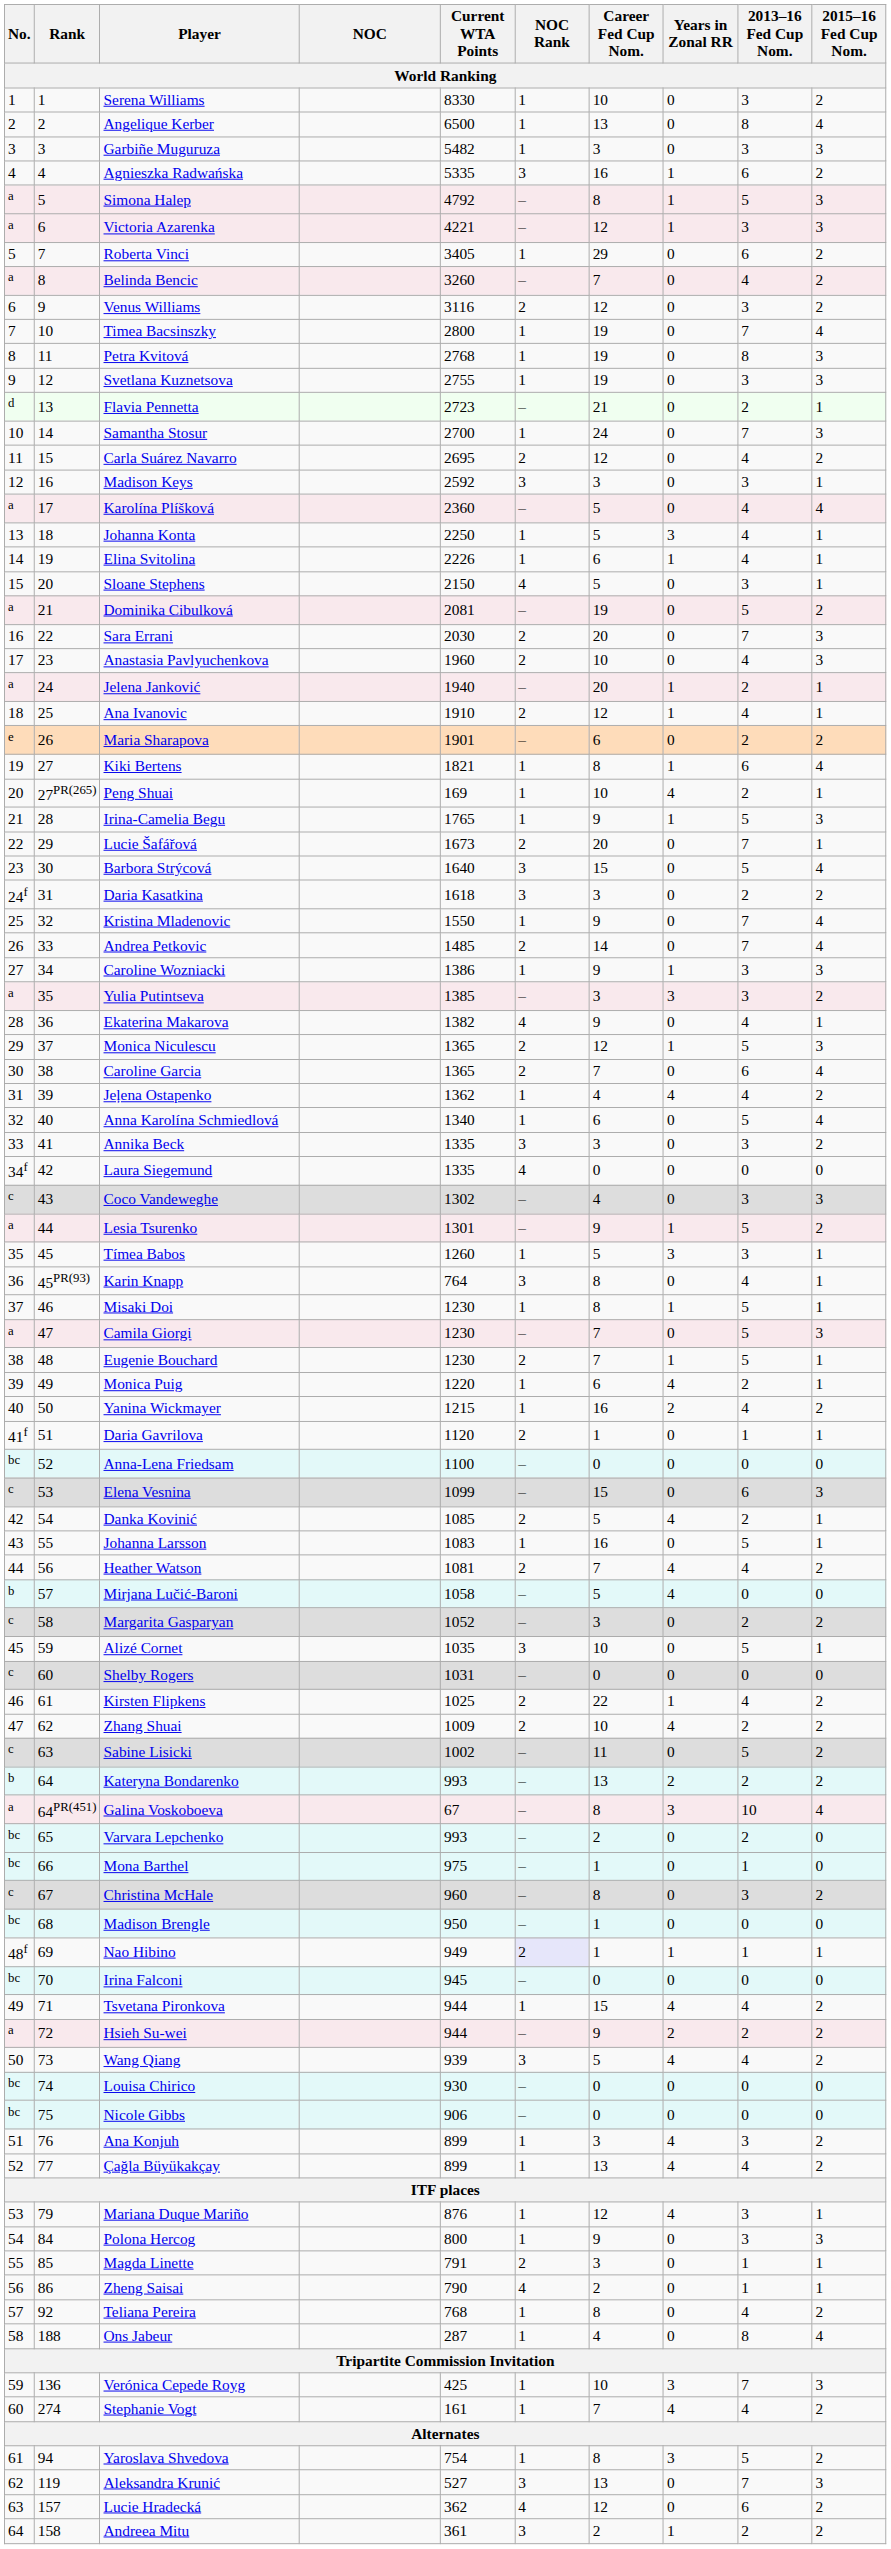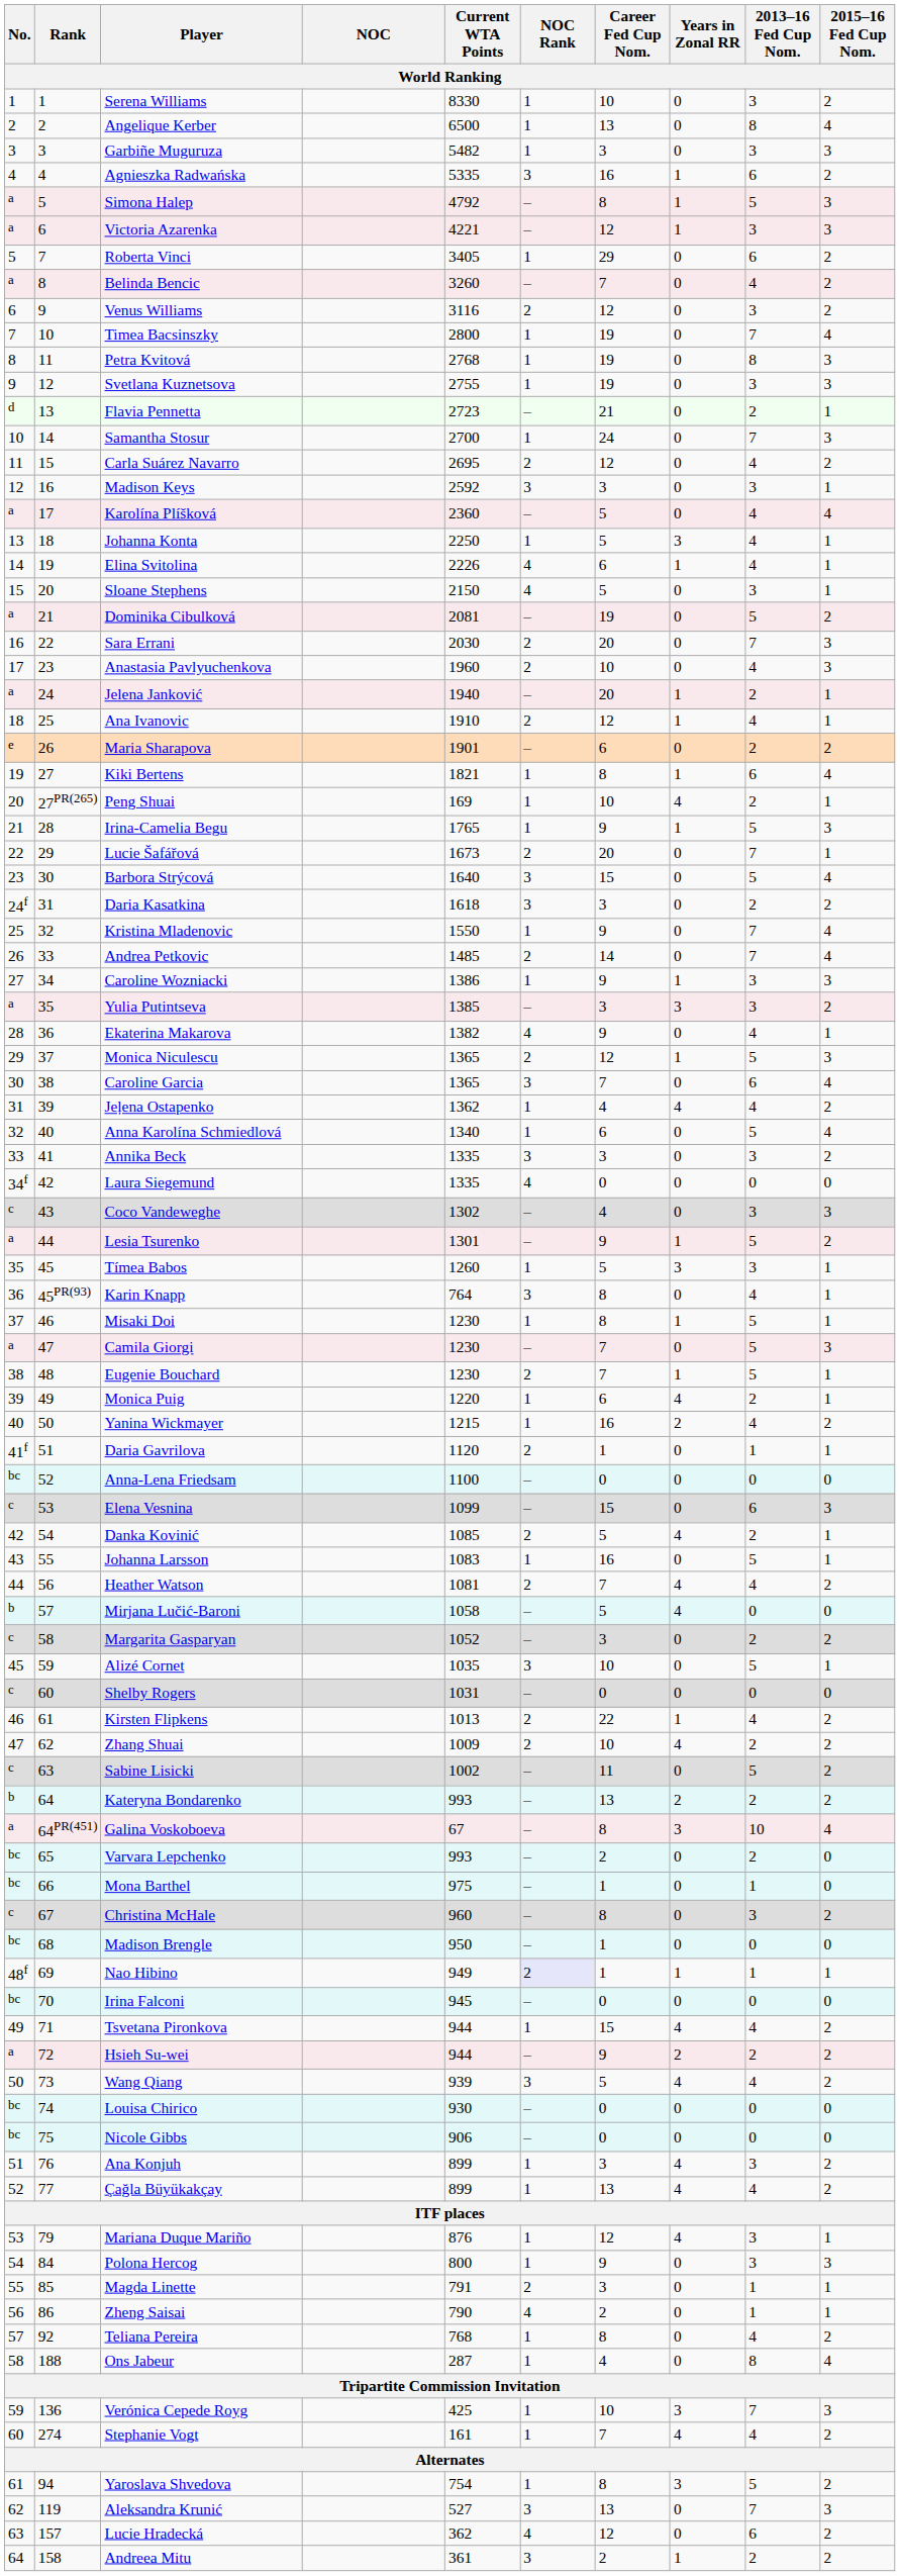Elina Svitolina | NOC Rank: 1 -> 4
Caroline Garcia | NOC Rank: 2 -> 3
Kirsten Flipkens | Current WTA Points: 1025 -> 1013
